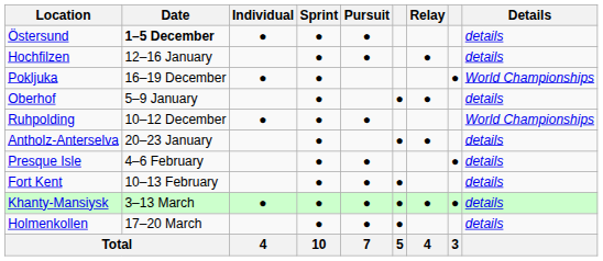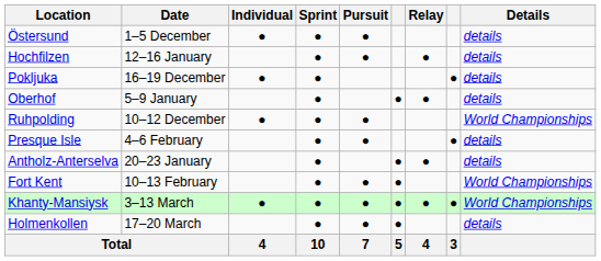Östersund | Date: bold -> normal
Pokljuka | Details: World Championships -> details
rows swapped: Antholz-Anterselva <-> Presque Isle
Fort Kent | Details: details -> World Championships
Khanty-Mansiysk | Details: details -> World Championships
